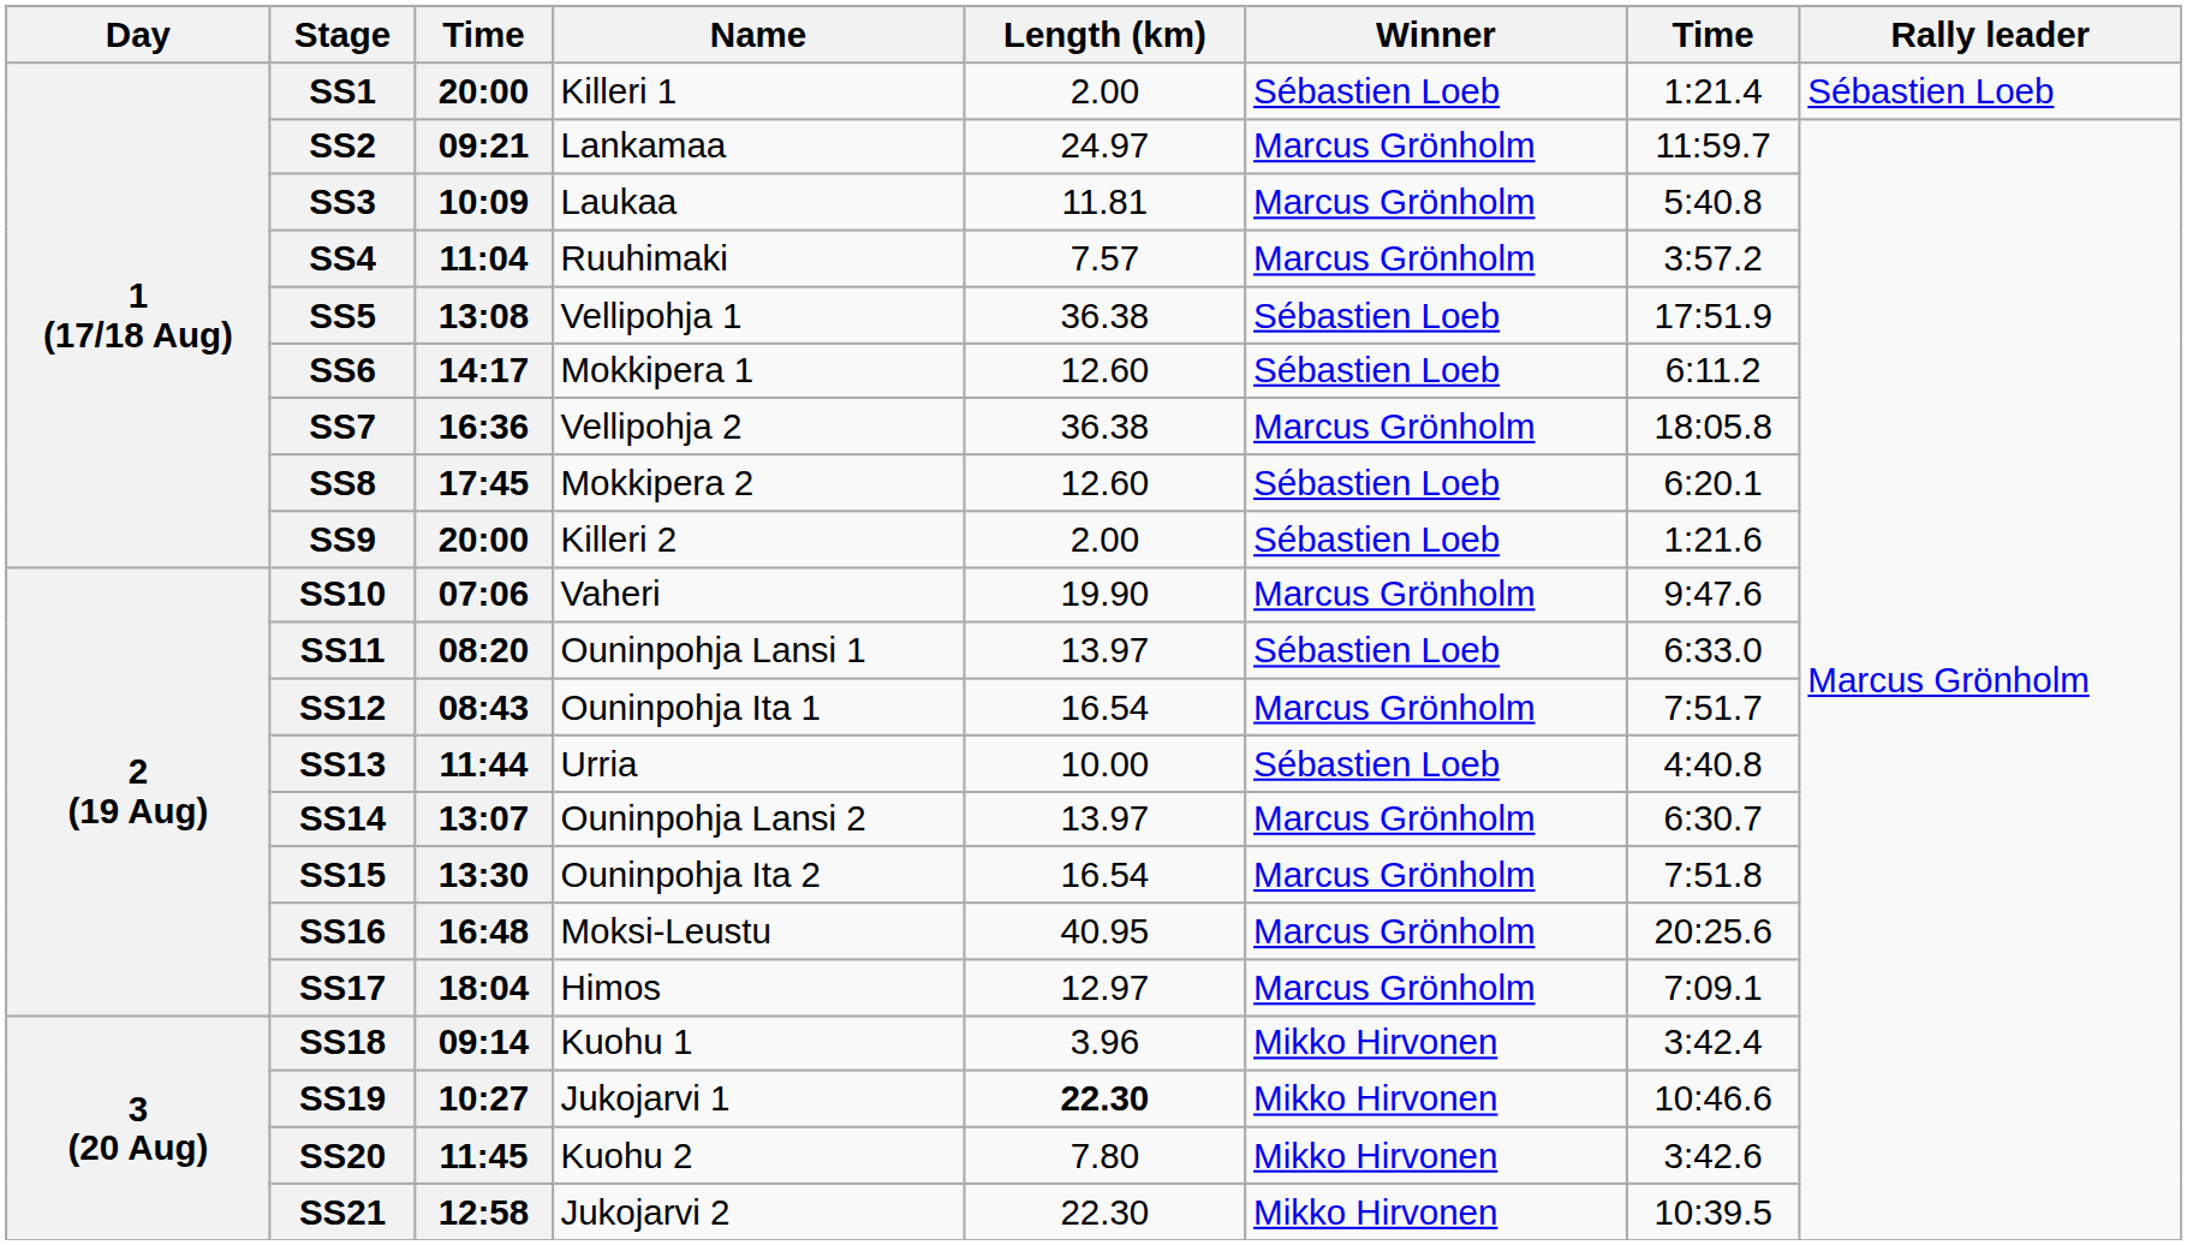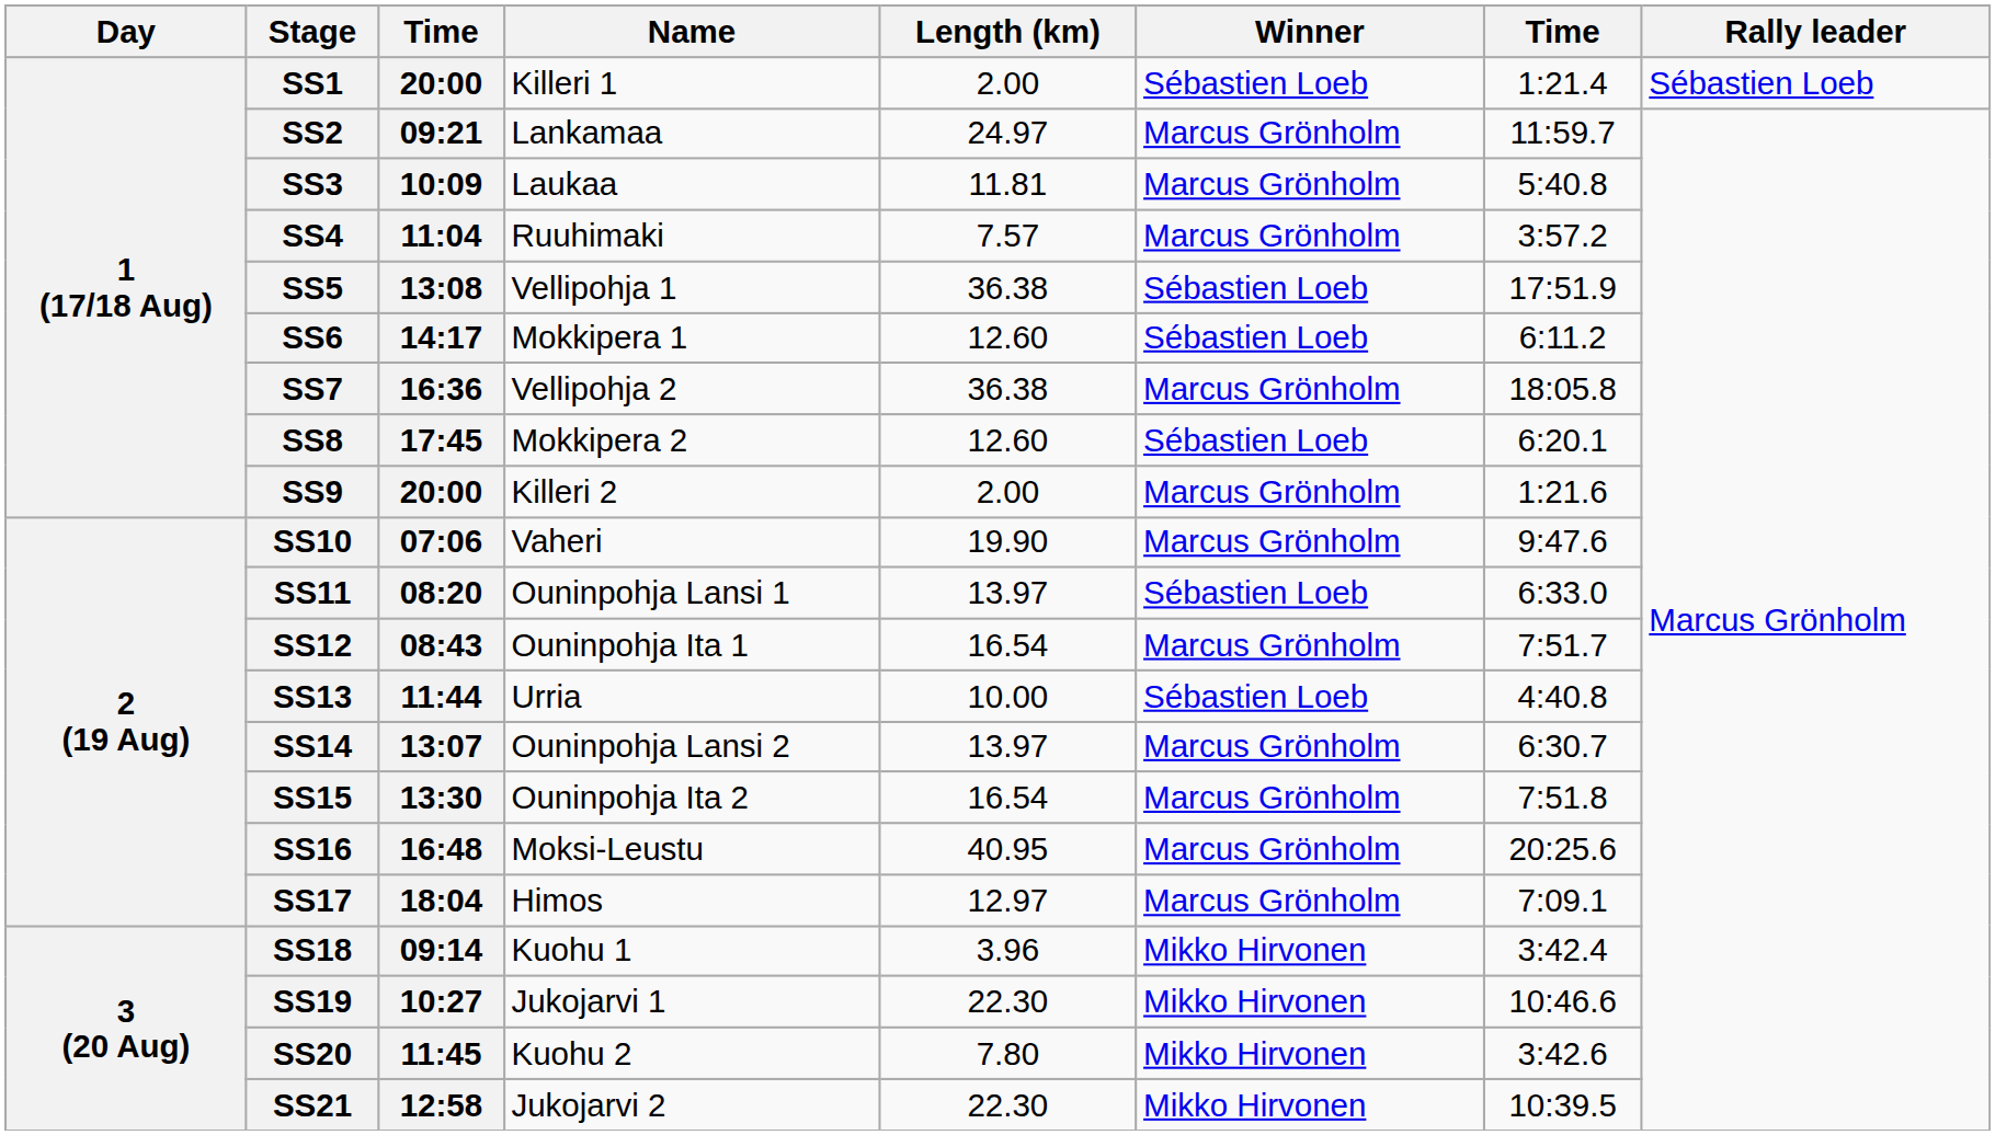SS9 | Winner: Sébastien Loeb -> Marcus Grönholm
SS19 | Length (km): bold -> normal
